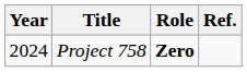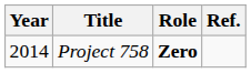Project 758 | Year: 2024 -> 2014
